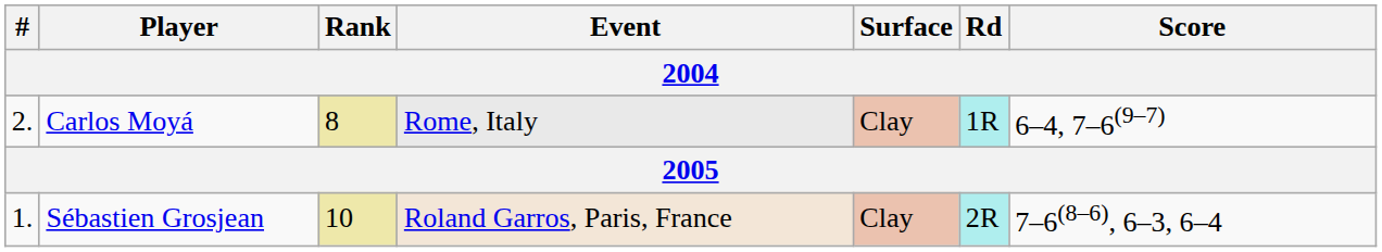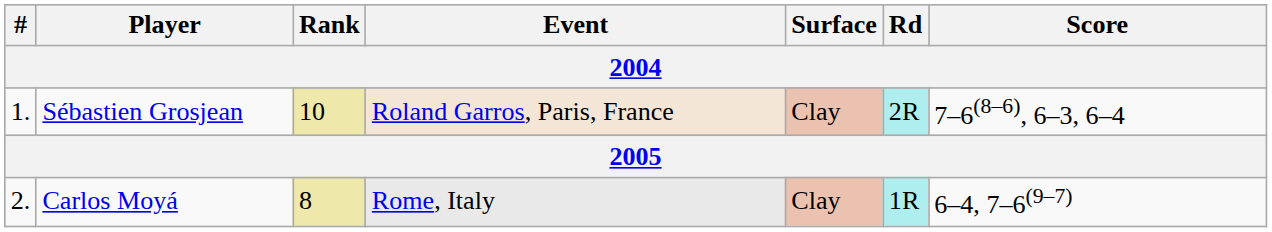rows swapped: Sébastien Grosjean <-> Carlos Moyá
